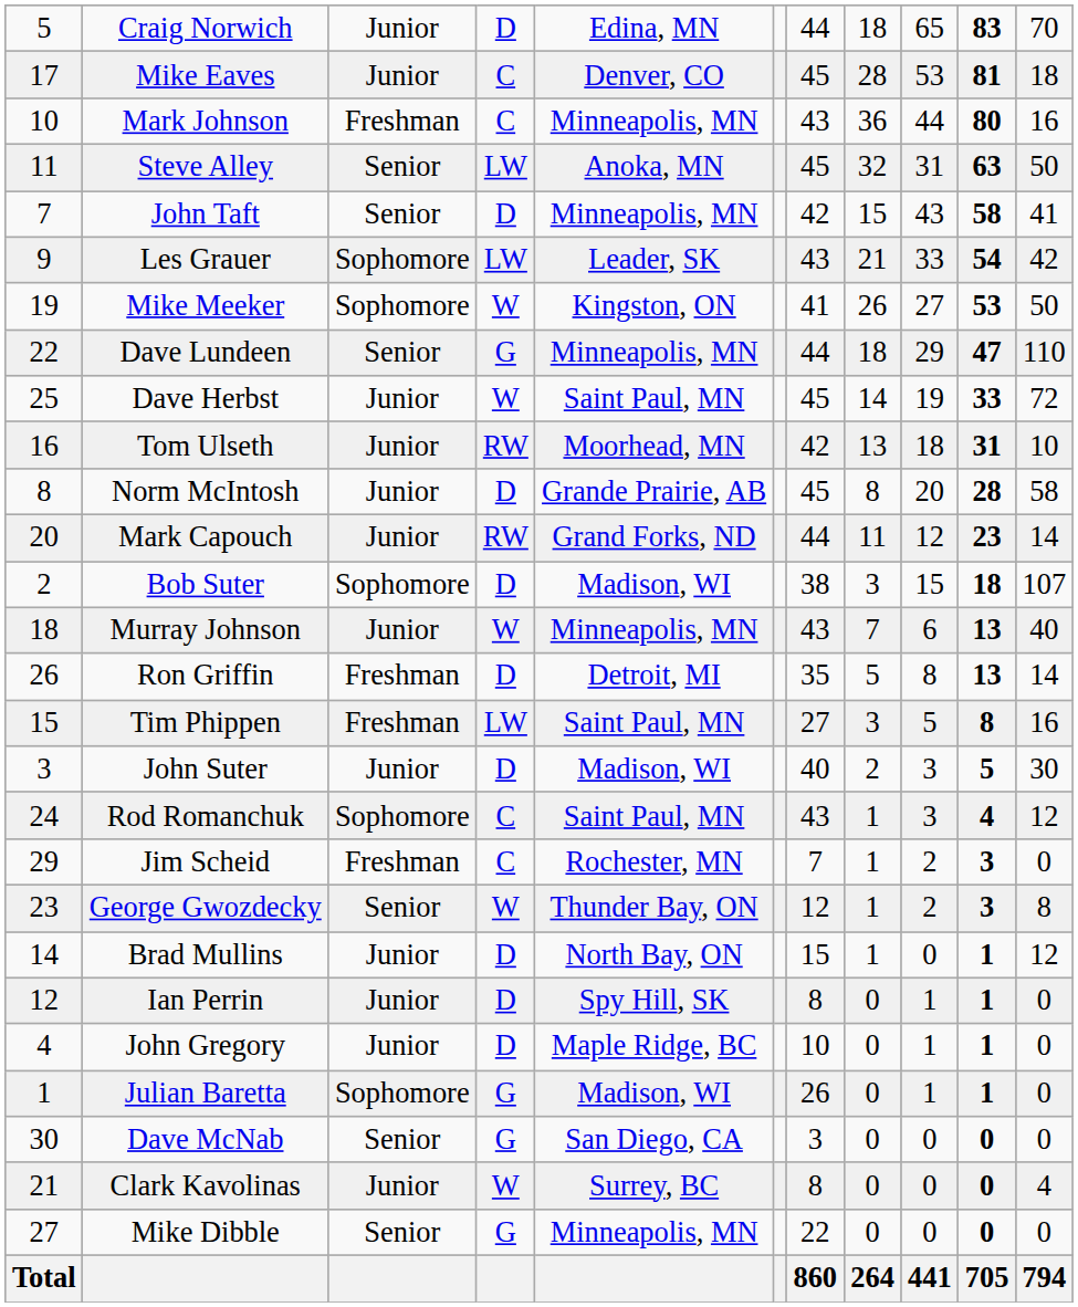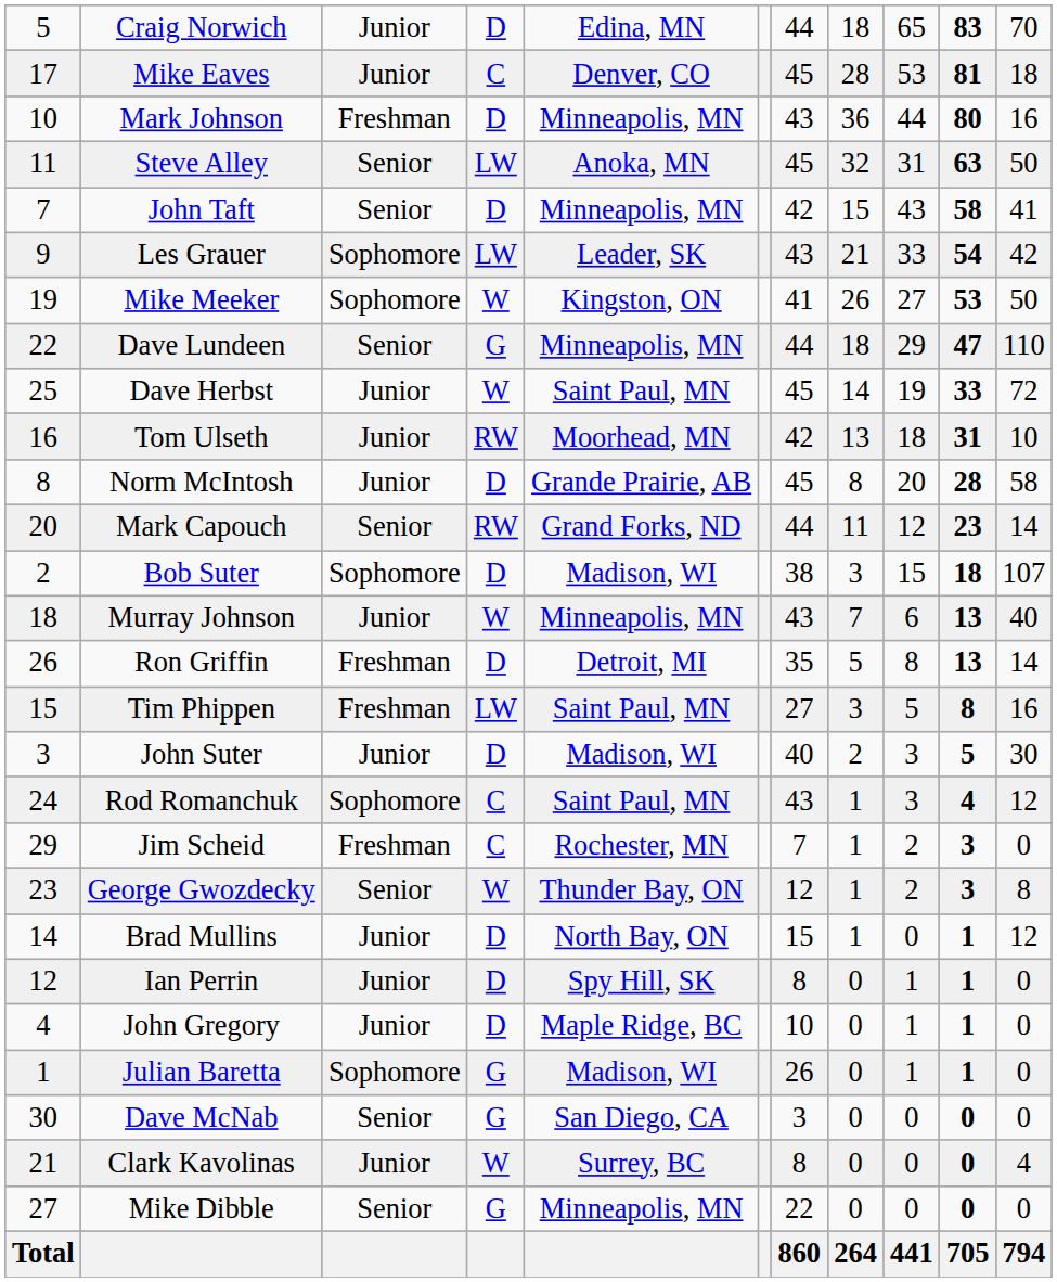Mark Johnson | column 4: C -> D
Mark Capouch | column 3: Junior -> Senior
